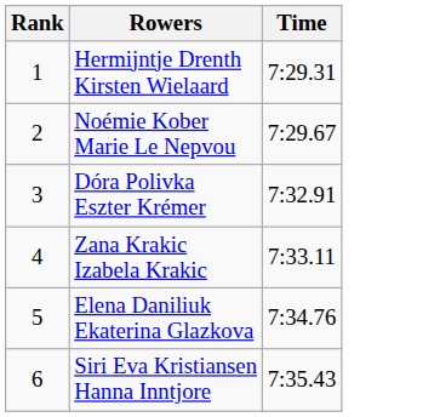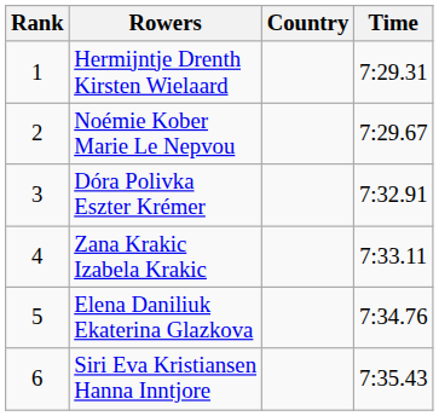+ column: Country
